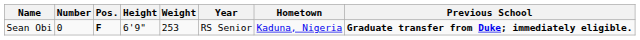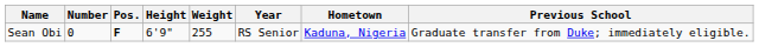Sean Obi | Weight: 253 -> 255
Sean Obi | Previous School: bold -> normal
